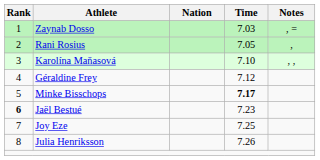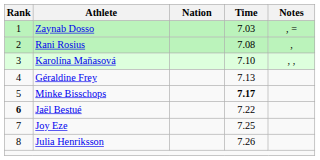Rani Rosius | Time: 7.05 -> 7.08
Géraldine Frey | Time: 7.12 -> 7.13
Jaël Bestué | Time: 7.23 -> 7.22
